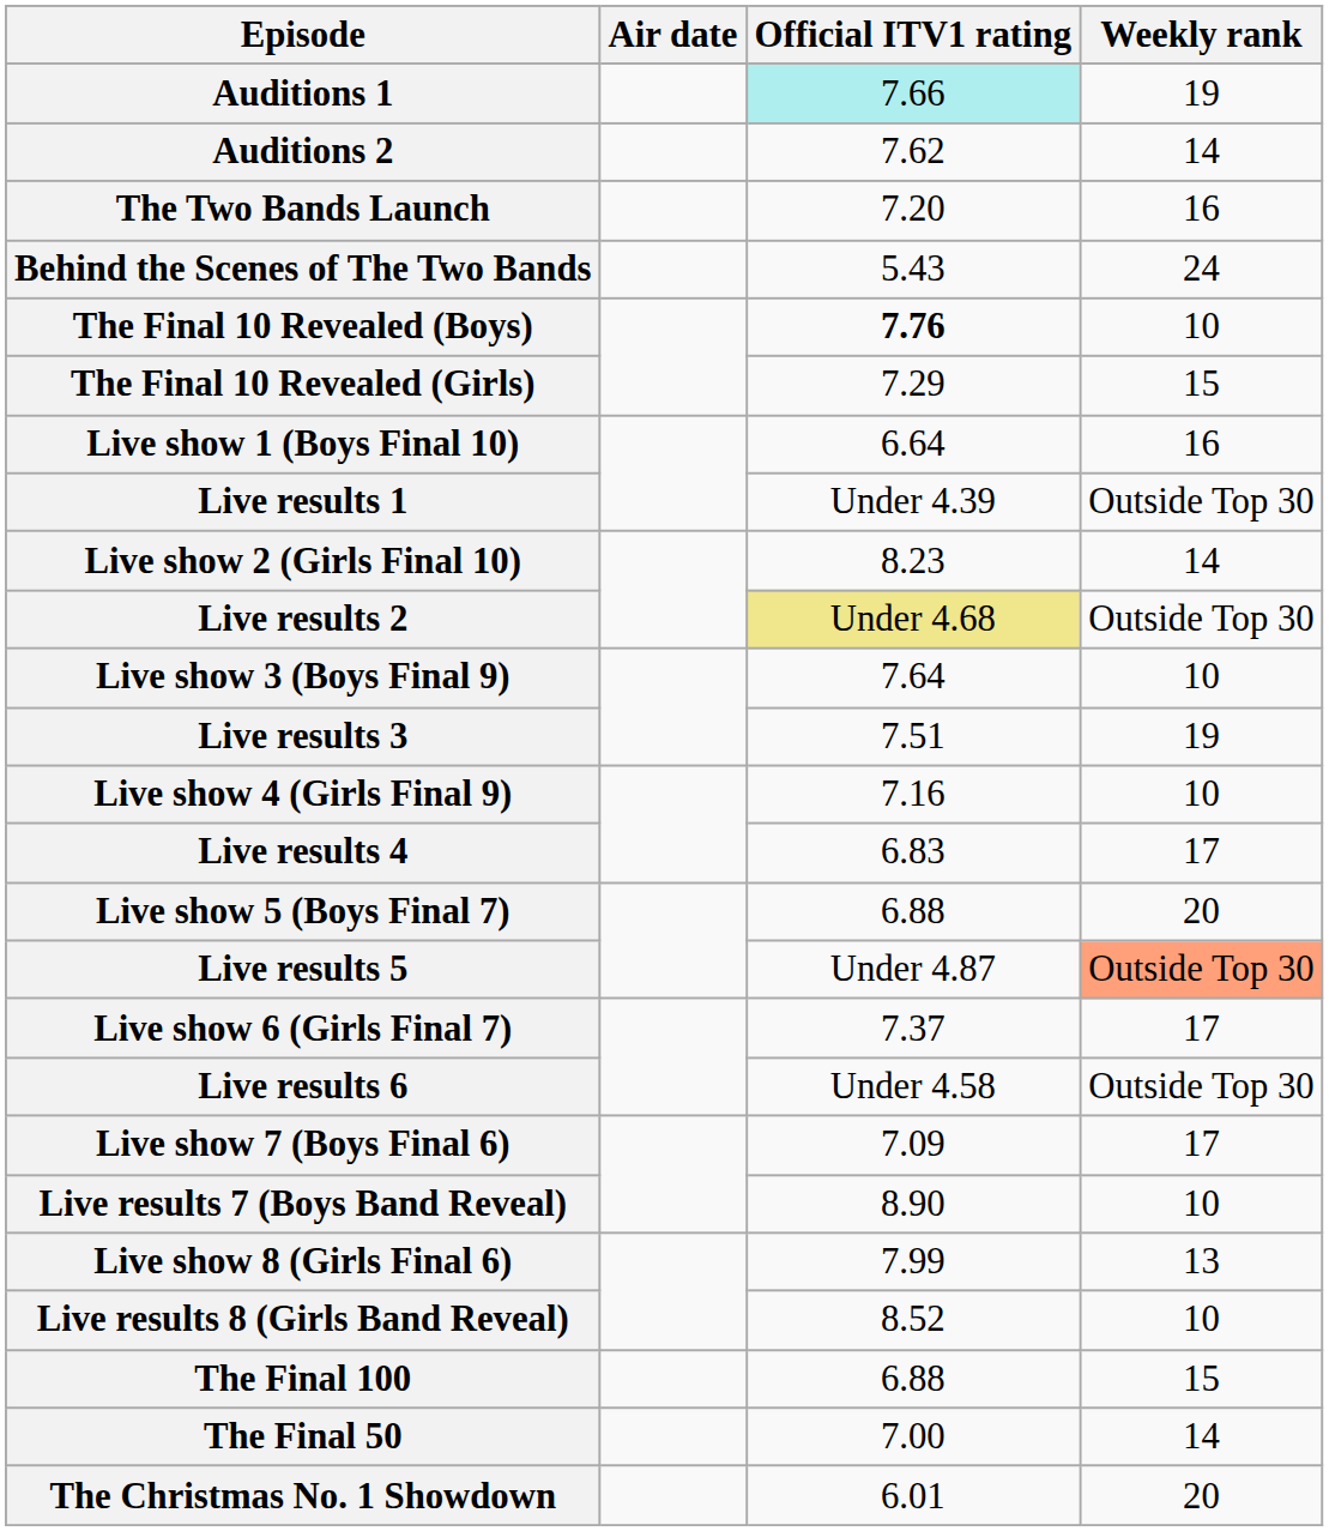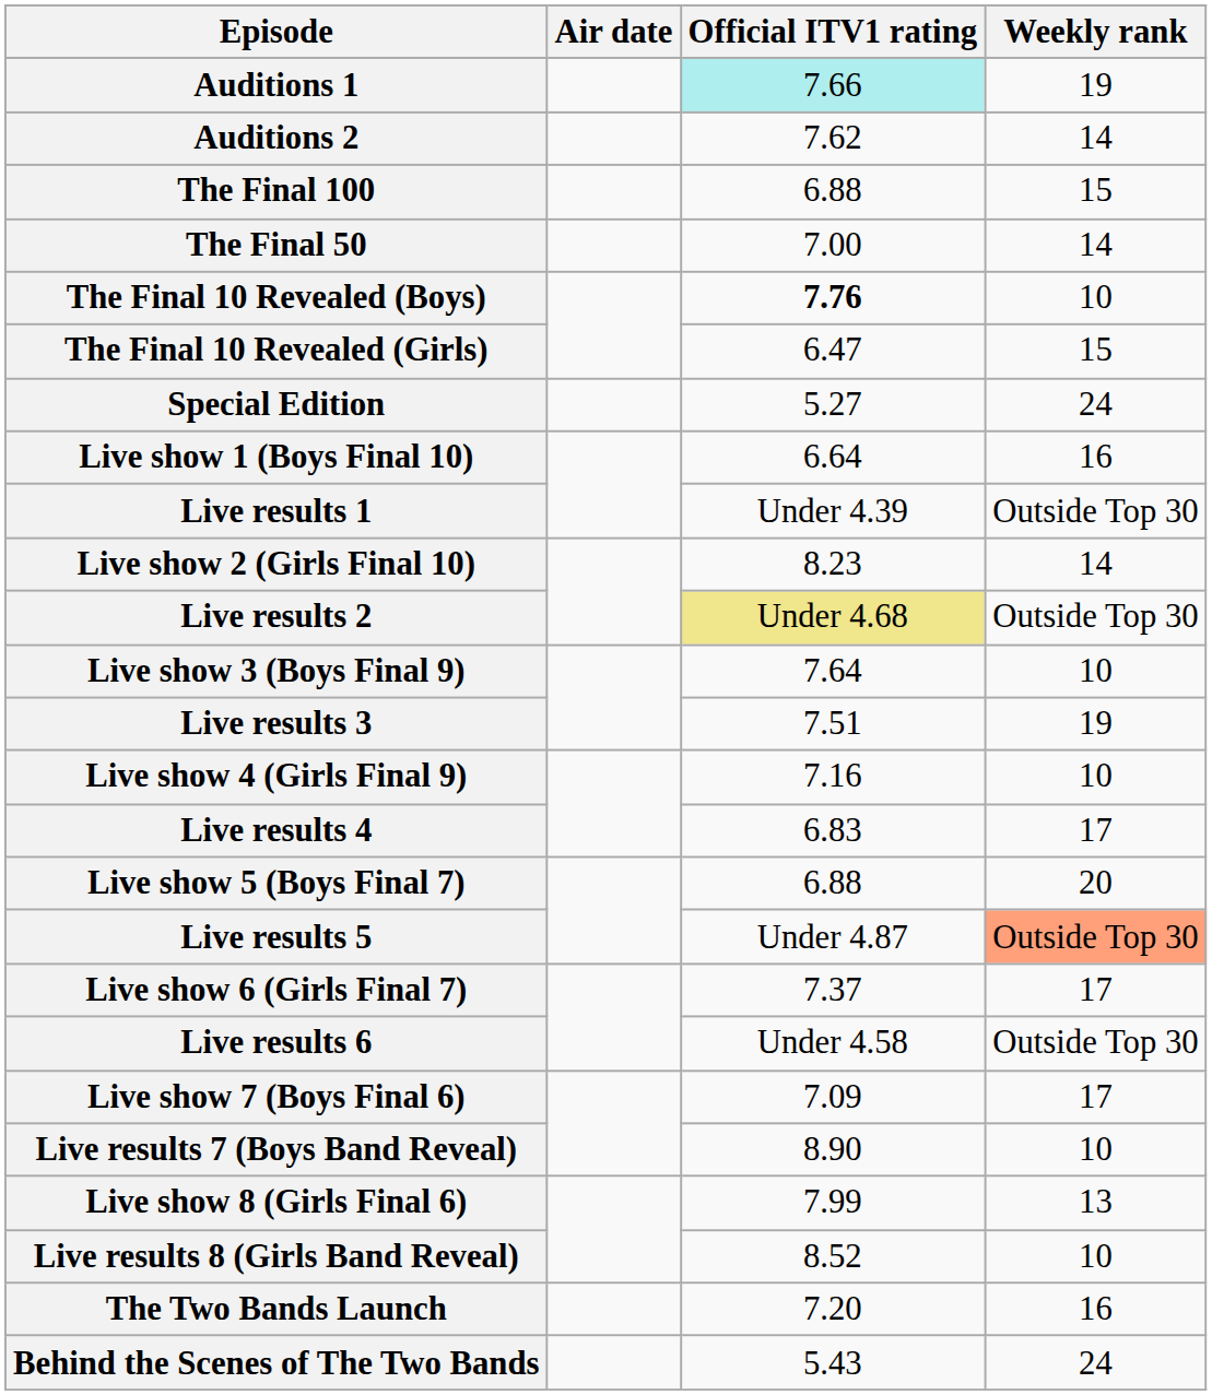rows swapped: The Final 100 <-> The Two Bands Launch
rows swapped: The Final 50 <-> Behind the Scenes of The Two Bands
The Final 10 Revealed (Girls) | Official ITV1 rating: 7.29 -> 6.47
+ row: Special Edition | 5.27 | 24
- row: The Christmas No. 1 Showdown | 6.01 | 20
